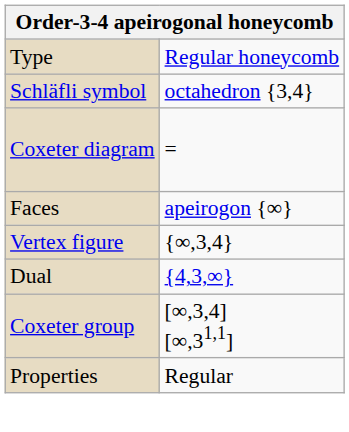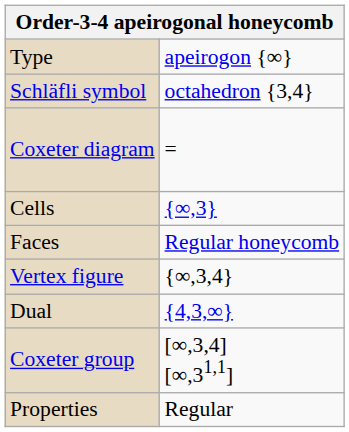Type | column 2: Regular honeycomb -> apeirogon {∞}
+ row: Cells | {∞,3}
Faces | column 2: apeirogon {∞} -> Regular honeycomb
